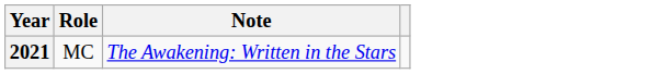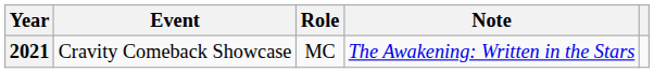+ column: Event | Cravity Comeback Showcase
